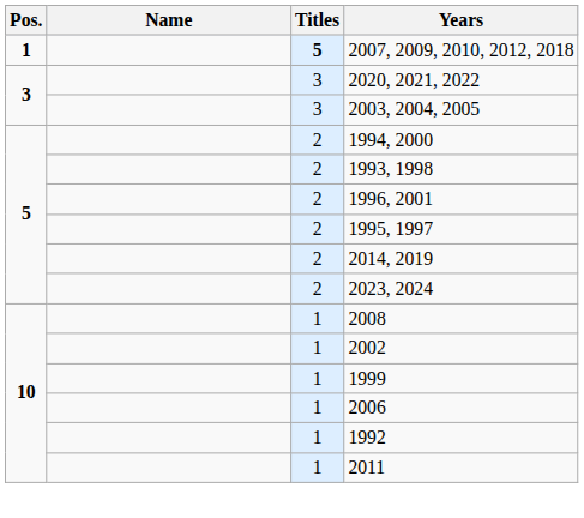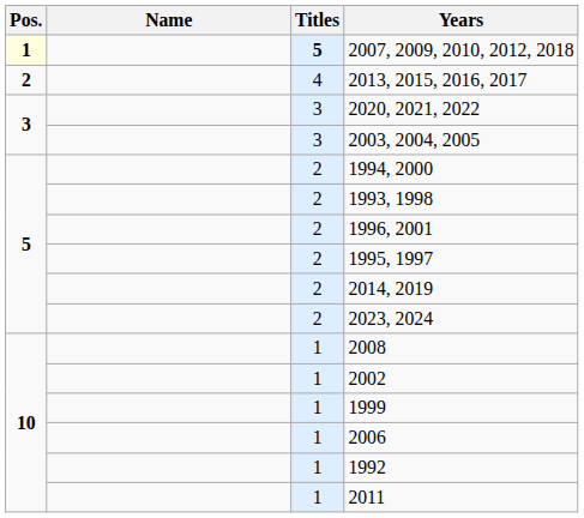2007, 2009, 2010, 2012, 2018 | Pos.: no background -> lightyellow background
+ row: 2 | 4 | 2013, 2015, 2016, 2017
